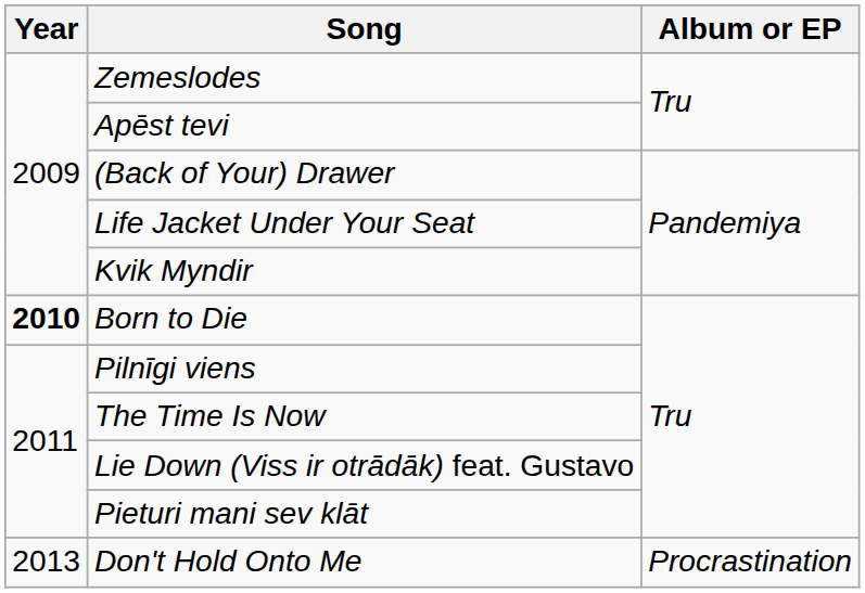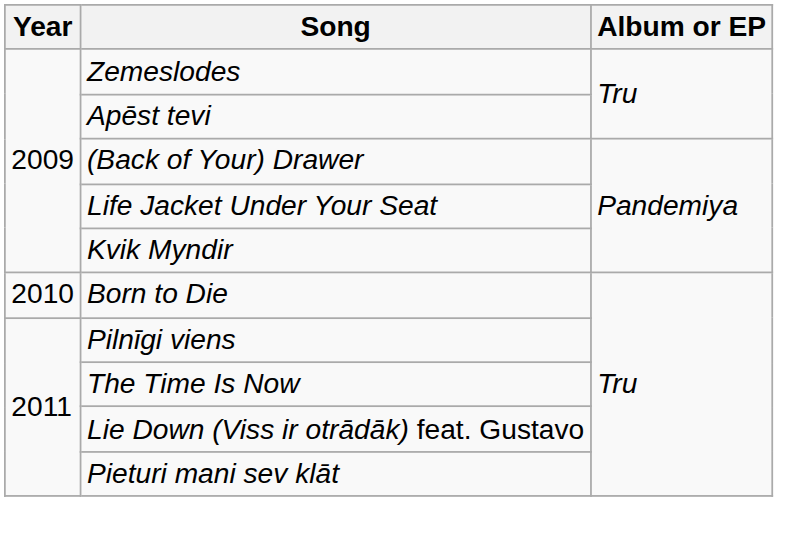Born to Die | Year: bold -> normal
- row: 2013 | Don't Hold Onto Me | Procrastination
